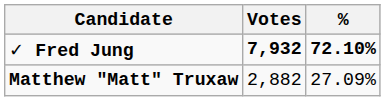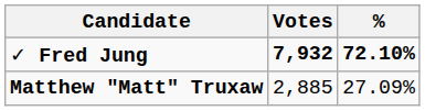Matthew "Matt" Truxaw | Votes: 2,882 -> 2,885
